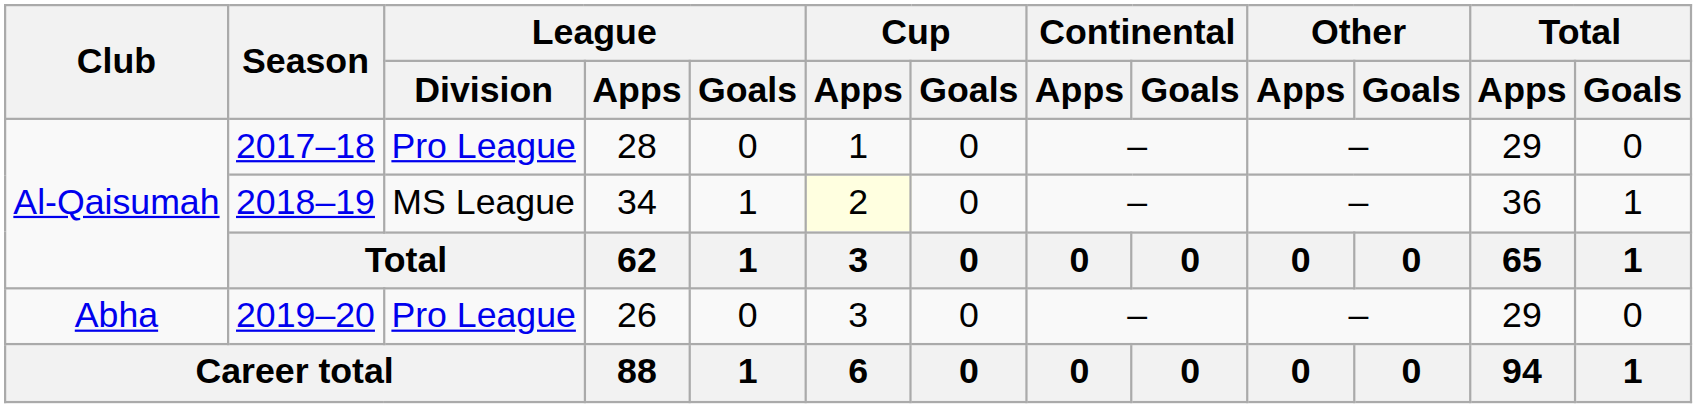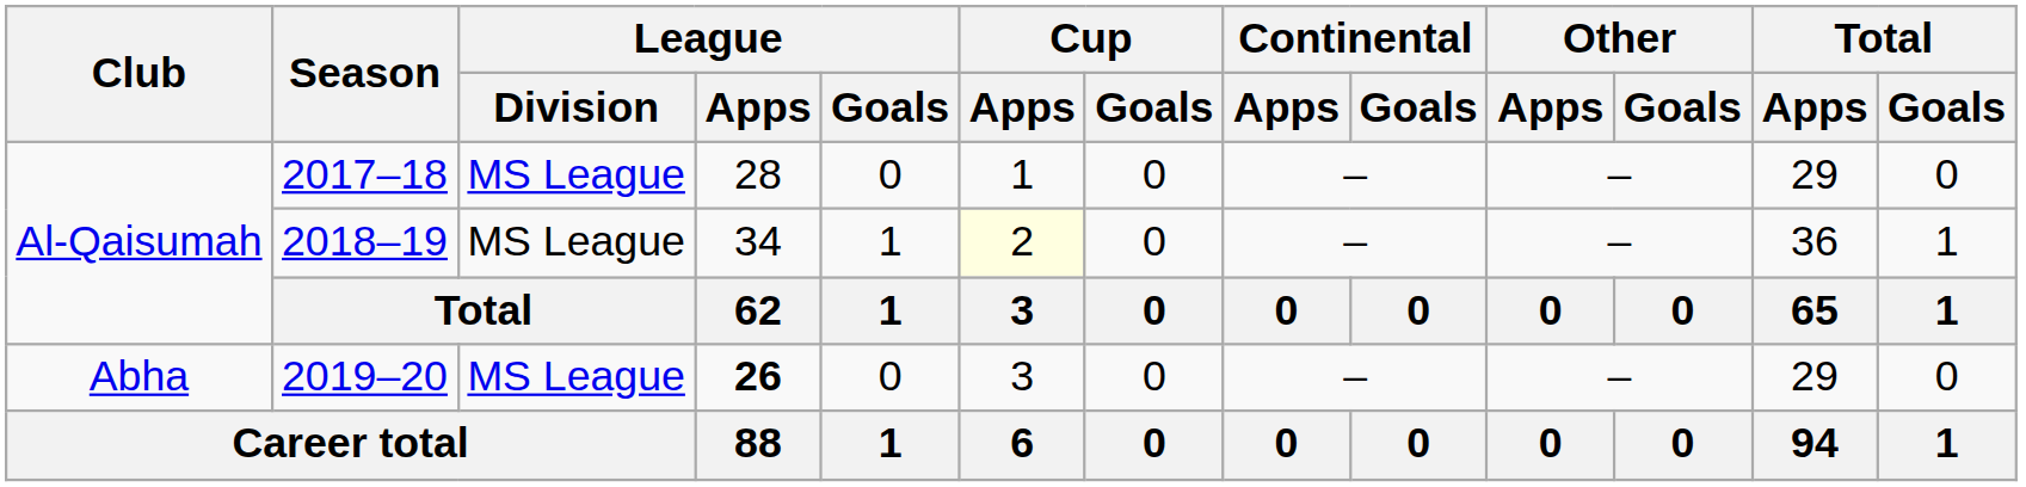2017–18 | League / Division: Pro League -> MS League
2019–20 | League / Division: Pro League -> MS League
2019–20 | League / Apps: normal -> bold
